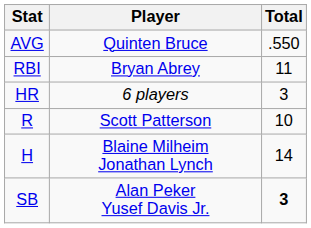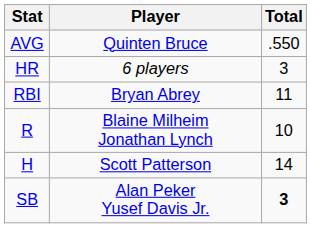rows swapped: HR <-> RBI
R | Player: Scott Patterson -> Blaine Milheim Jonathan Lynch
H | Player: Blaine Milheim Jonathan Lynch -> Scott Patterson
